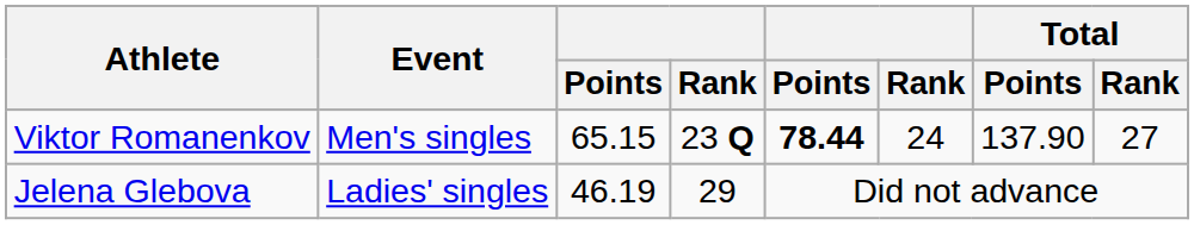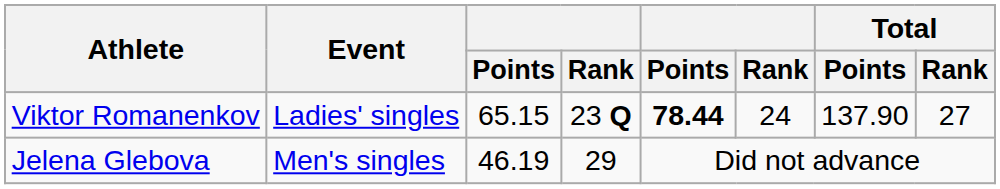Viktor Romanenkov | Event: Men's singles -> Ladies' singles
Jelena Glebova | Event: Ladies' singles -> Men's singles
